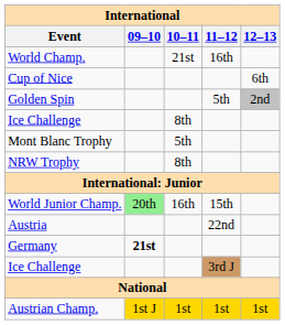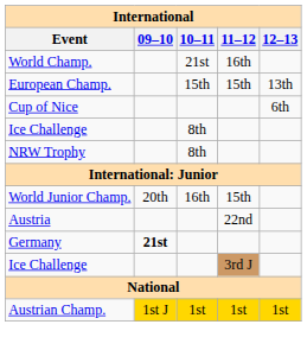+ row: European Champ. | 15th | 15th | 13th
- row: Golden Spin | 5th | 2nd
- row: Mont Blanc Trophy | 5th
World Junior Champ. | 09–10: lightgreen background -> no background
